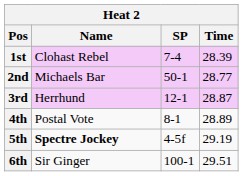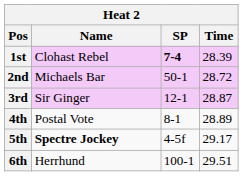1st | SP: normal -> bold
2nd | Time: 28.77 -> 28.72
3rd | Name: Herrhund -> Sir Ginger
5th | Time: 29.19 -> 29.17
6th | Name: Sir Ginger -> Herrhund
